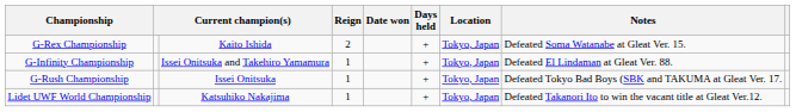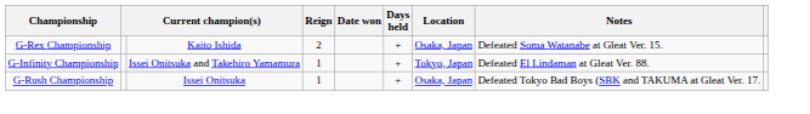G-Rex Championship | Location: Tokyo, Japan -> Osaka, Japan
G-Rush Championship | Location: Tokyo, Japan -> Osaka, Japan
- row: Lidet UWF World Championship | Katsuhiko Nakajima | 1 | + | Tokyo, Japan | Defeated Takanori Ito to win the vacant title at Gleat Ver.12.
